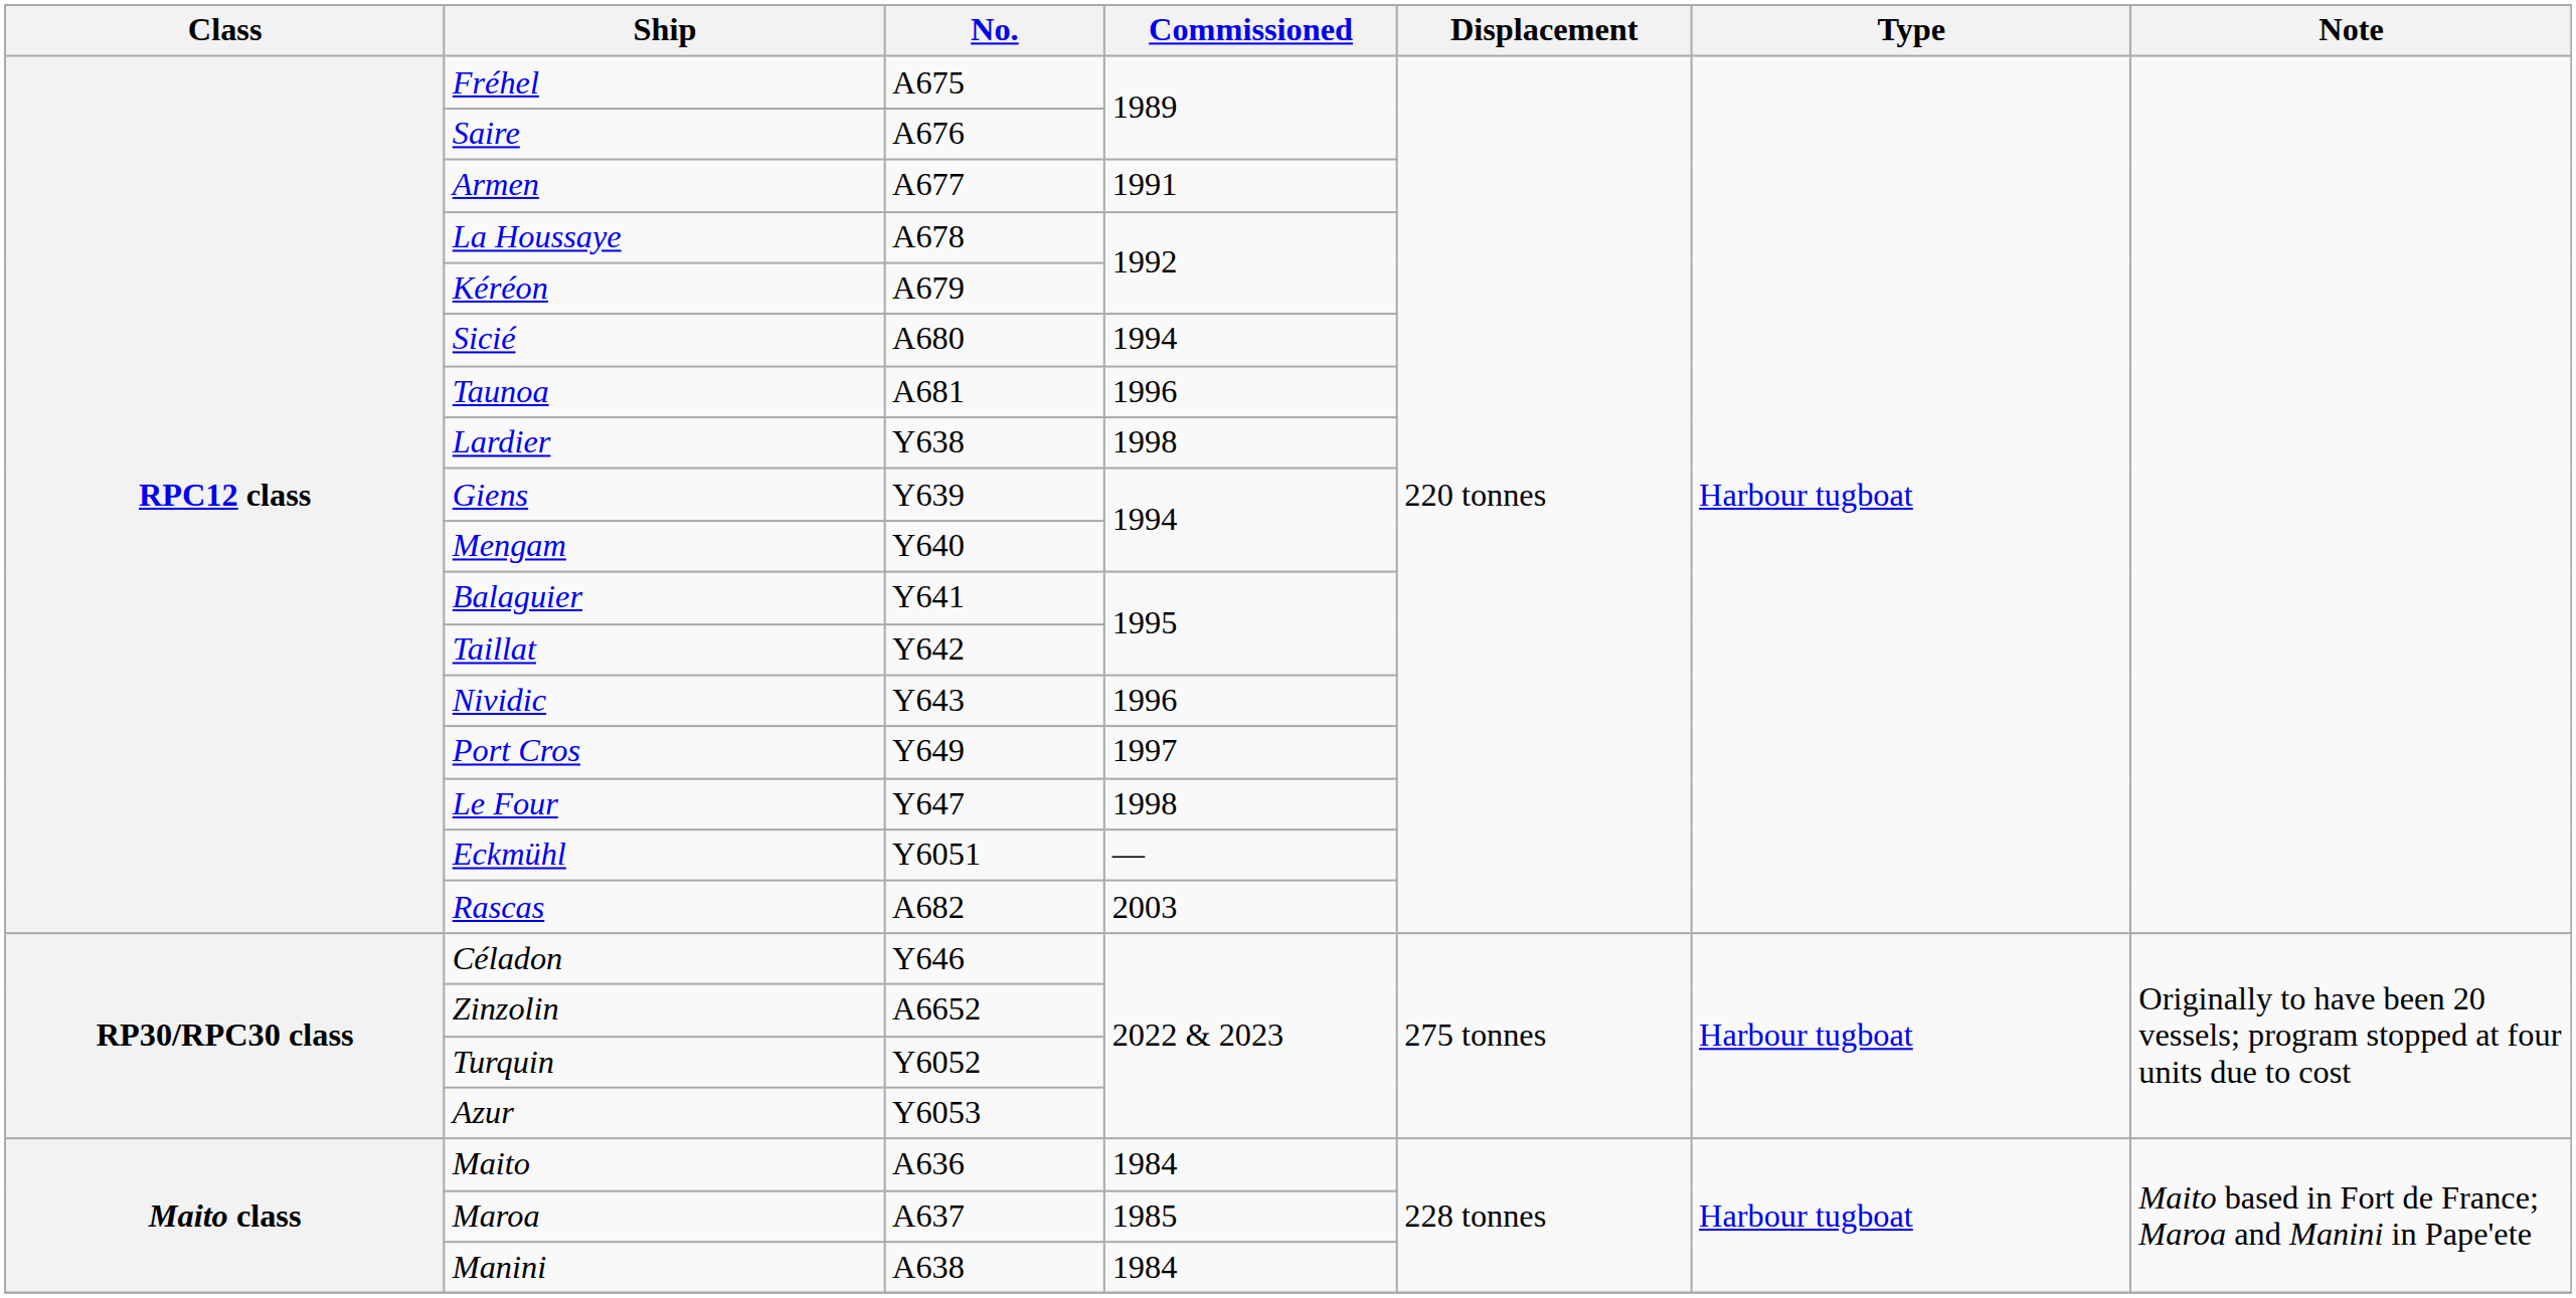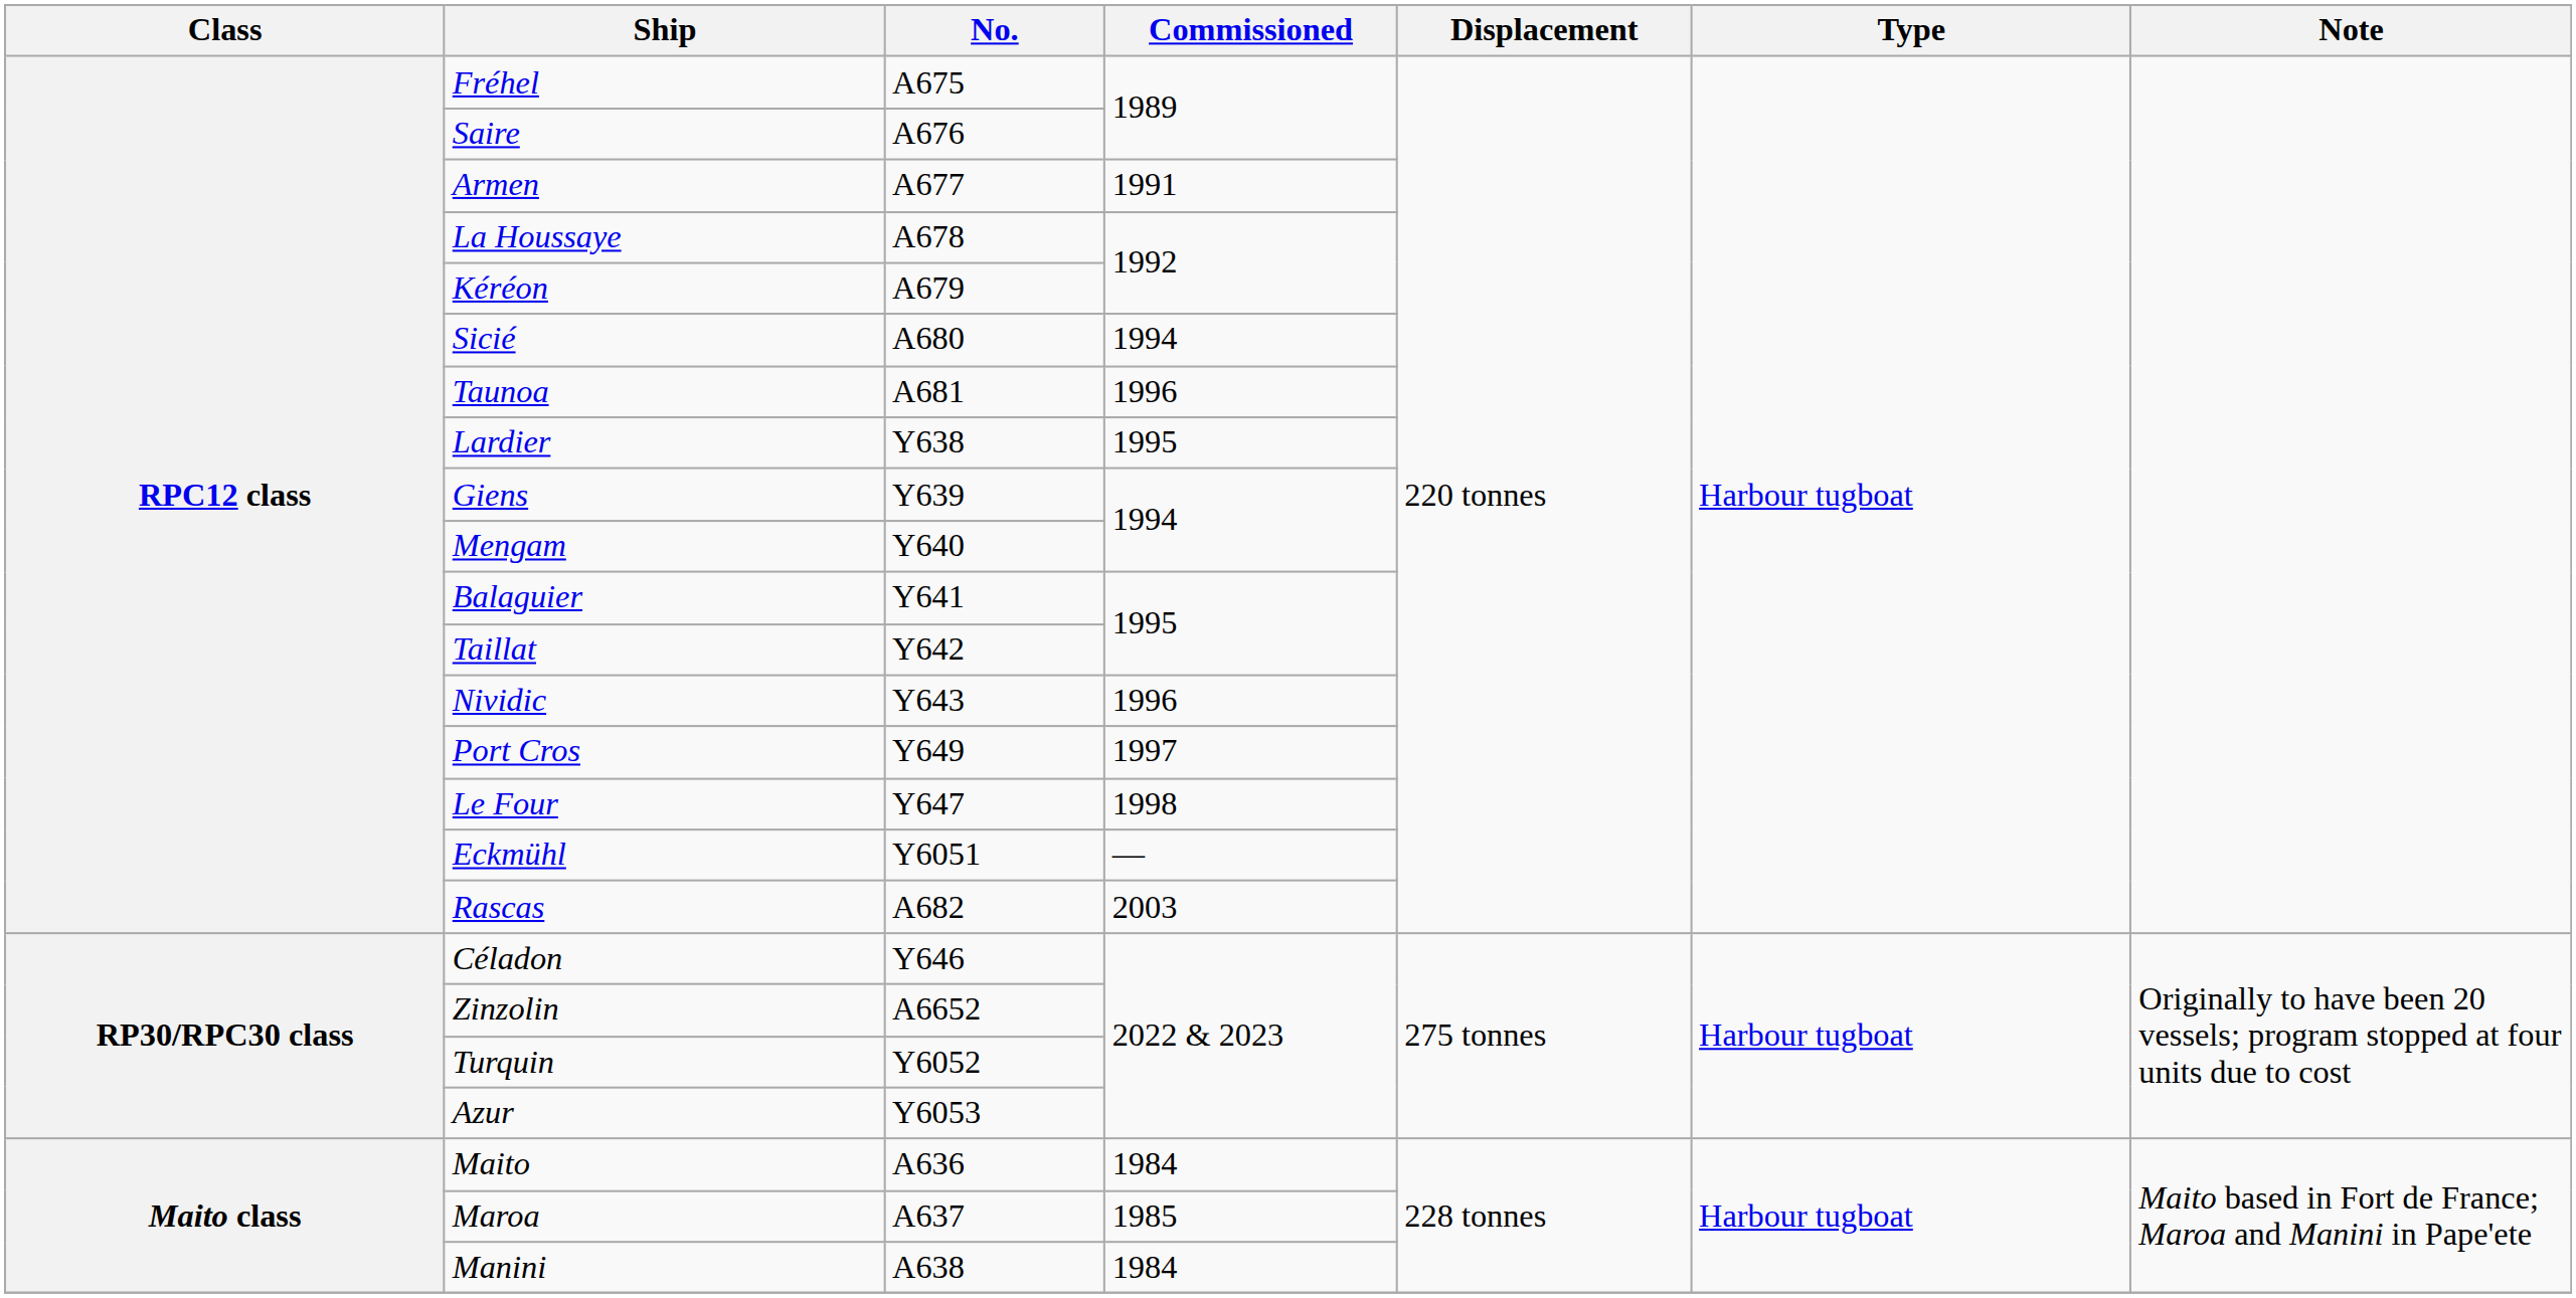Lardier | Commissioned: 1998 -> 1995
